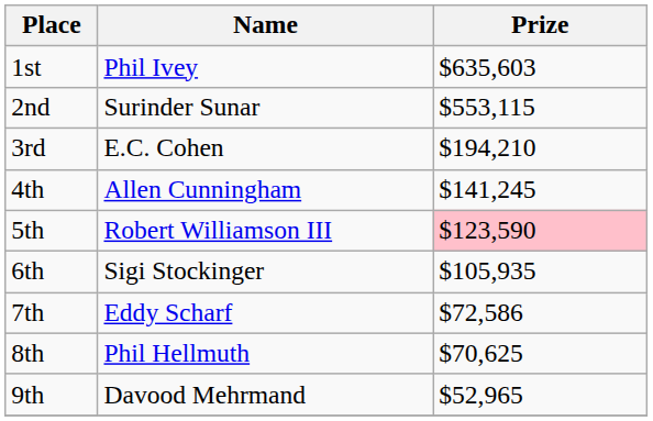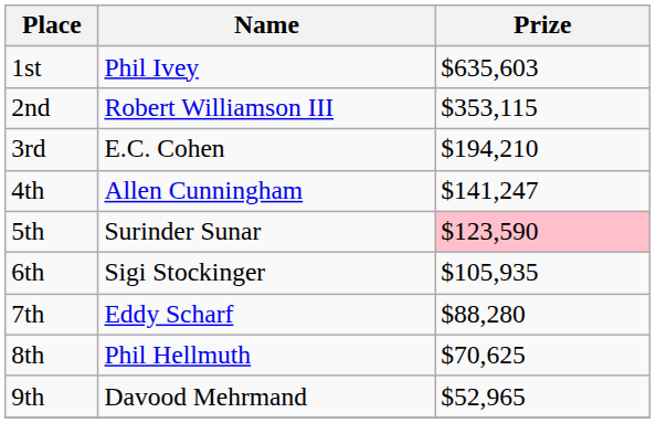2nd | Name: Surinder Sunar -> Robert Williamson III
2nd | Prize: $553,115 -> $353,115
4th | Prize: $141,245 -> $141,247
5th | Name: Robert Williamson III -> Surinder Sunar
7th | Prize: $72,586 -> $88,280
